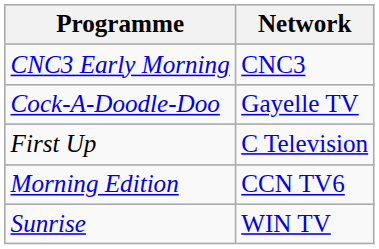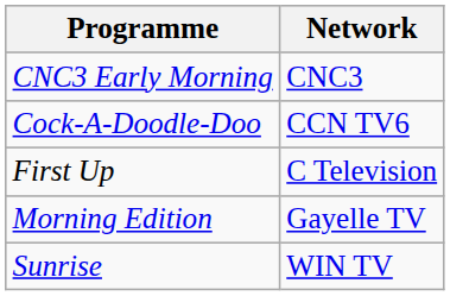Cock-A-Doodle-Doo | Network: Gayelle TV -> CCN TV6
Morning Edition | Network: CCN TV6 -> Gayelle TV
